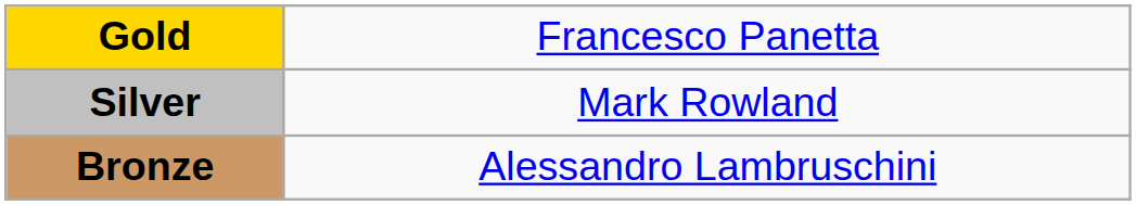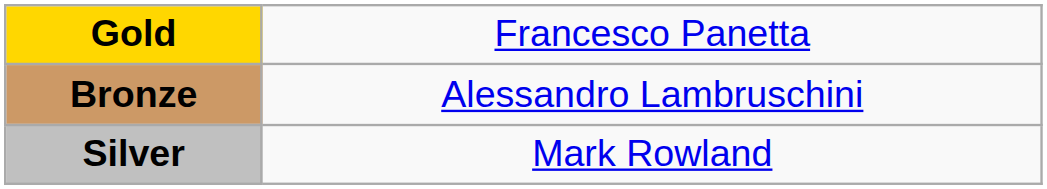rows swapped: Silver <-> Bronze
